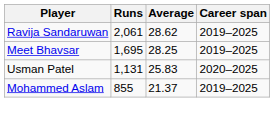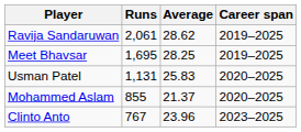Mohammed Aslam | Career span: 2019–2025 -> 2020–2025
+ row: Clinto Anto | 767 | 23.96 | 2023–2025
